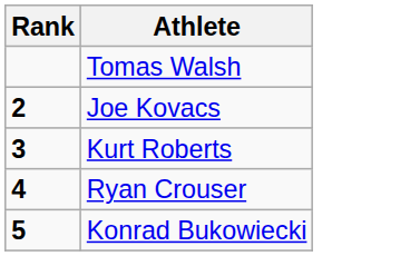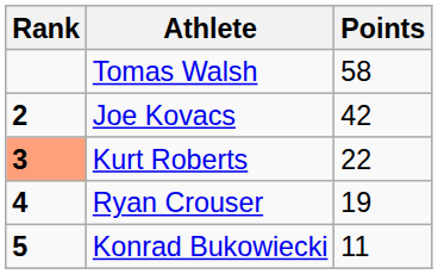+ column: Points | 58 | 42 | 22 | 19 | 11
Kurt Roberts | Rank: no background -> lightsalmon background
